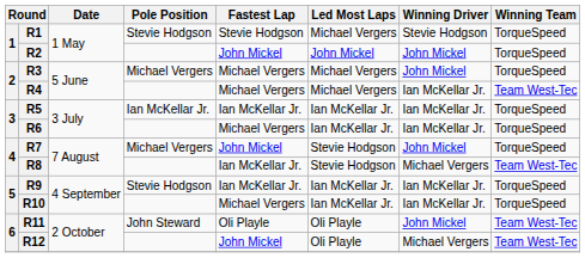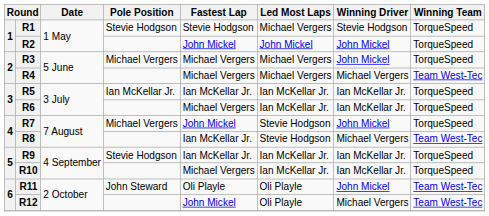R4 | Winning Driver: Ian McKellar Jr. -> Michael Vergers
